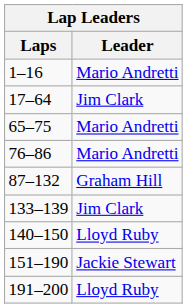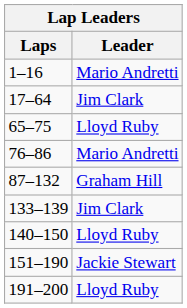65–75 | Leader: Mario Andretti -> Lloyd Ruby
